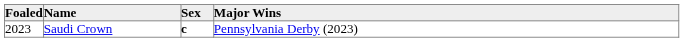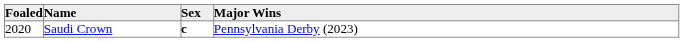Saudi Crown | Foaled: 2023 -> 2020
